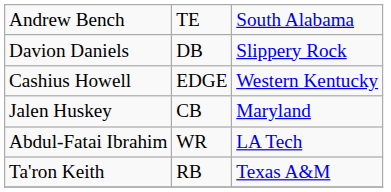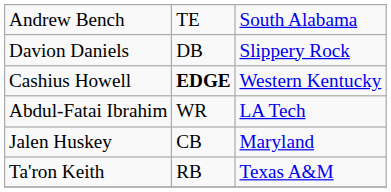Cashius Howell | column 2: normal -> bold
rows swapped: Jalen Huskey <-> Abdul-Fatai Ibrahim
